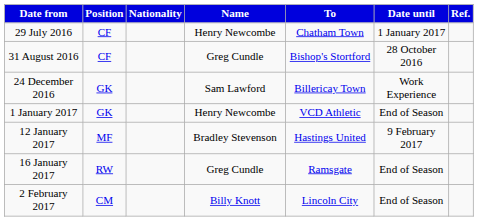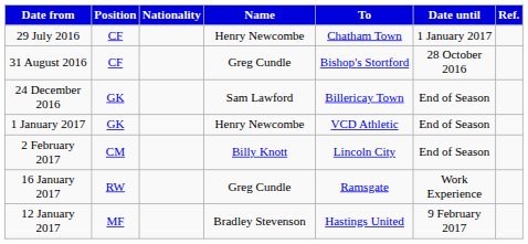24 December 2016 | Date until: Work Experience -> End of Season
rows swapped: 12 January 2017 <-> 2 February 2017
16 January 2017 | Date until: End of Season -> Work Experience
